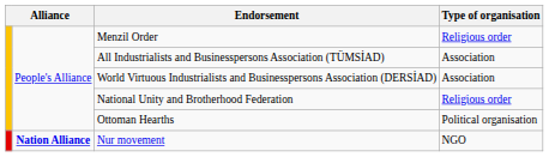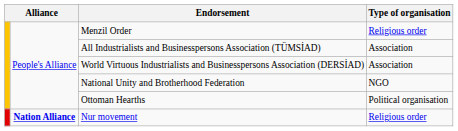National Unity and Brotherhood Federation | Type of organisation: Religious order -> NGO
Nur movement | Type of organisation: NGO -> Religious order
